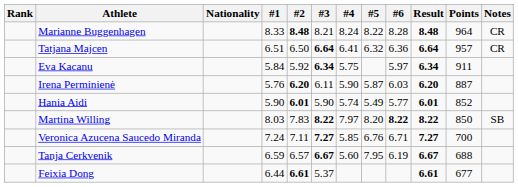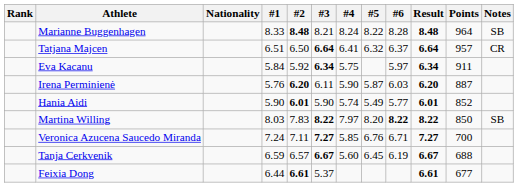Marianne Buggenhagen | Notes: CR -> SB
Tatjana Majcen | #6: 6.36 -> 6.37
Tanja Cerkvenik | #5: 7.95 -> 6.45
